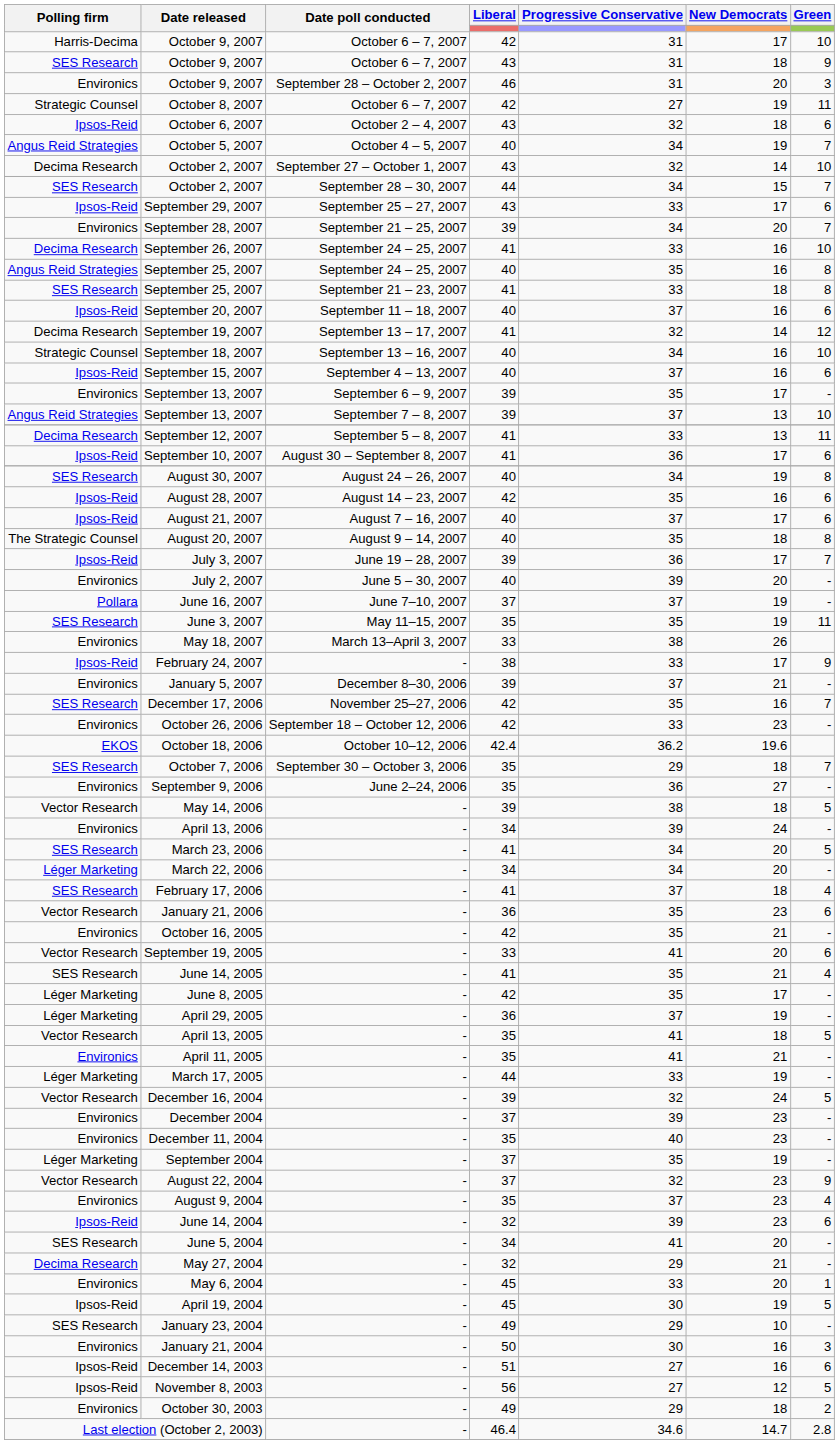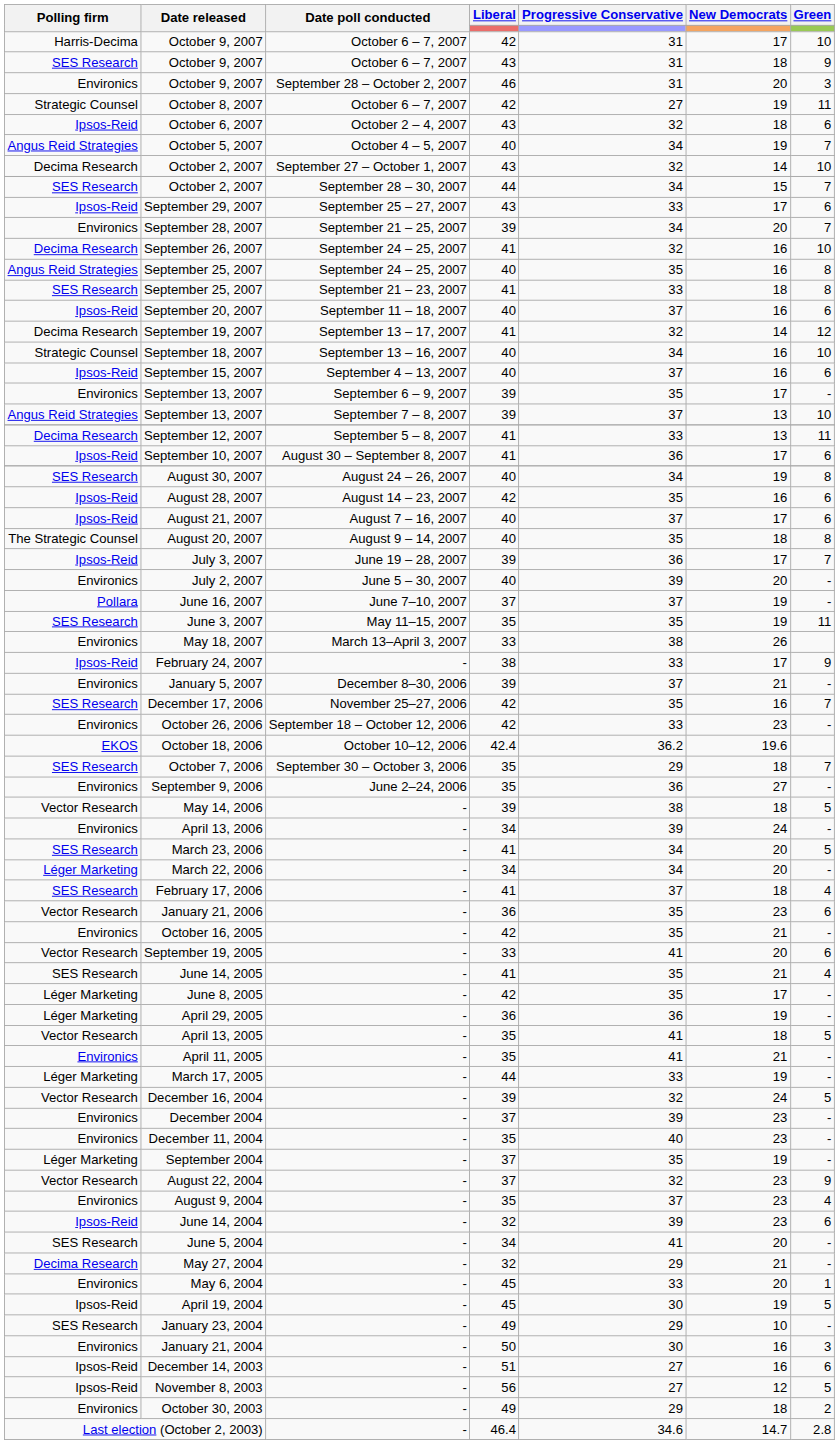September 26, 2007 | Progressive Conservative: 33 -> 32
April 29, 2005 | Progressive Conservative: 37 -> 36
